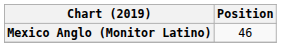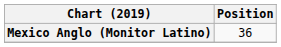Mexico Anglo (Monitor Latino) | Position: 46 -> 36
